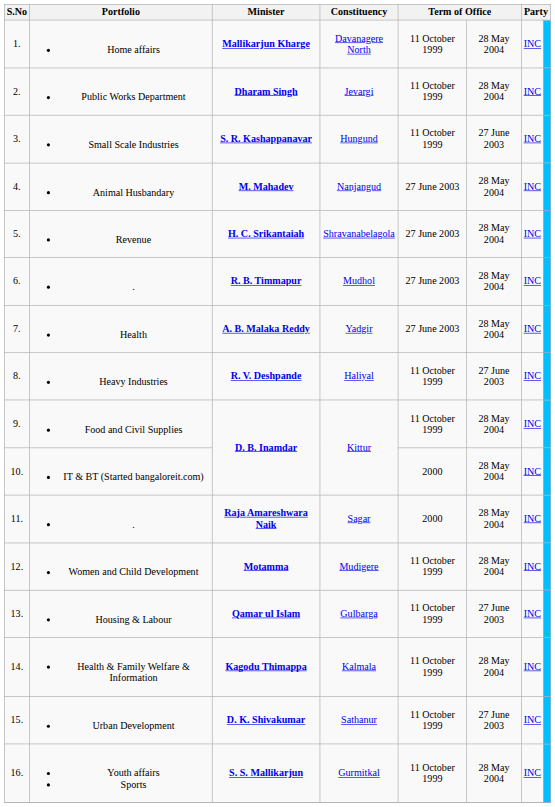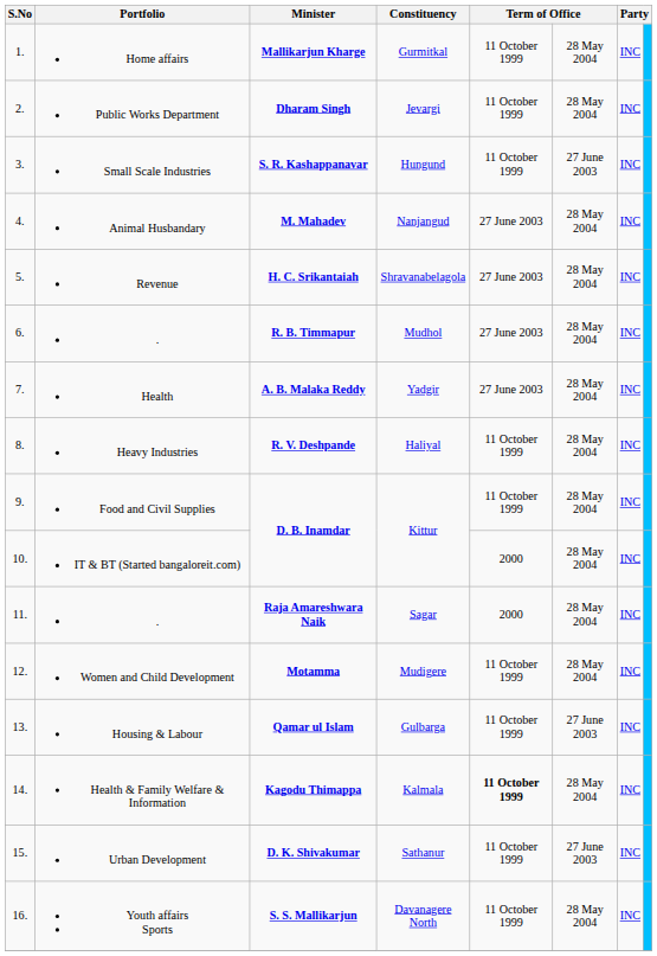Home affairs | Constituency: Davanagere North -> Gurmitkal
Heavy Industries | column 6: 27 June 2003 -> 28 May 2004
Health & Family Welfare & Information | column 5: normal -> bold
Youth affairs Sports | Constituency: Gurmitkal -> Davanagere North
